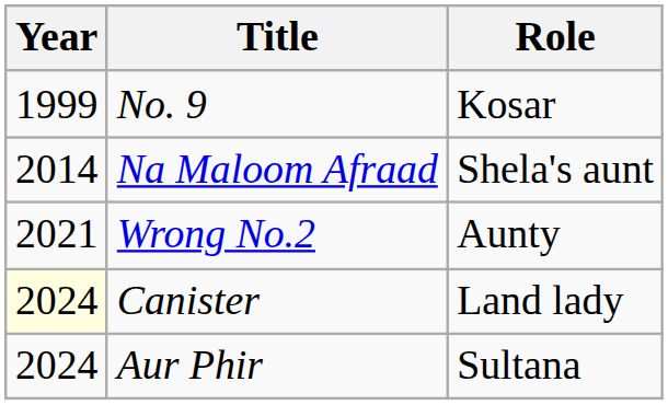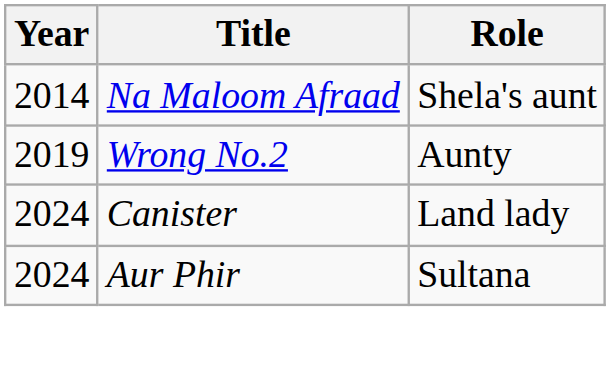- row: 1999 | No. 9 | Kosar
Wrong No.2 | Year: 2021 -> 2019
Canister | Year: lightyellow background -> no background
